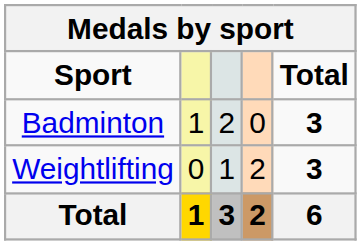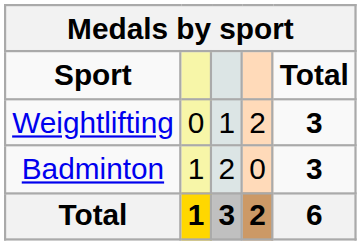rows swapped: Badminton <-> Weightlifting
